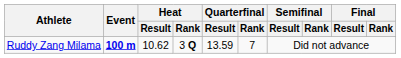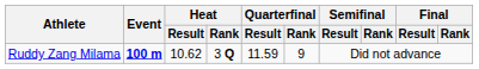Ruddy Zang Milama | Quarterfinal / Result: 13.59 -> 11.59
Ruddy Zang Milama | Quarterfinal / Rank: 7 -> 9
